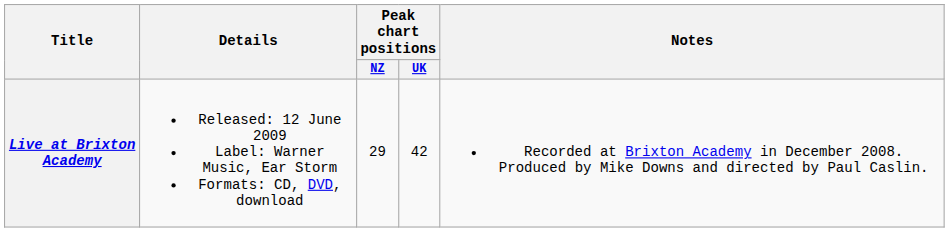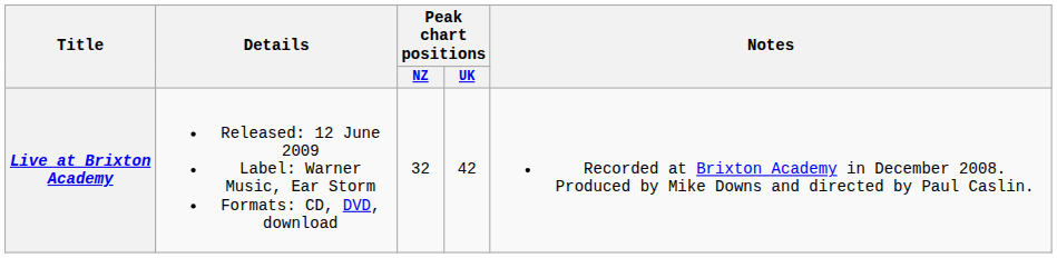Live at Brixton Academy | Peak chart positions / NZ: 29 -> 32
